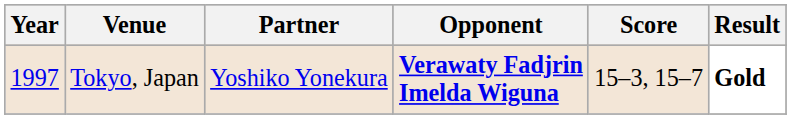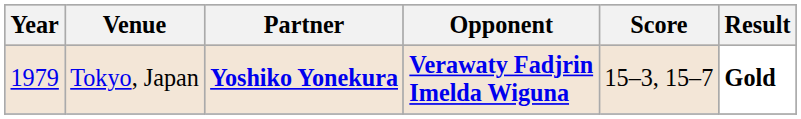Tokyo, Japan | Year: 1997 -> 1979
Tokyo, Japan | Partner: normal -> bold
